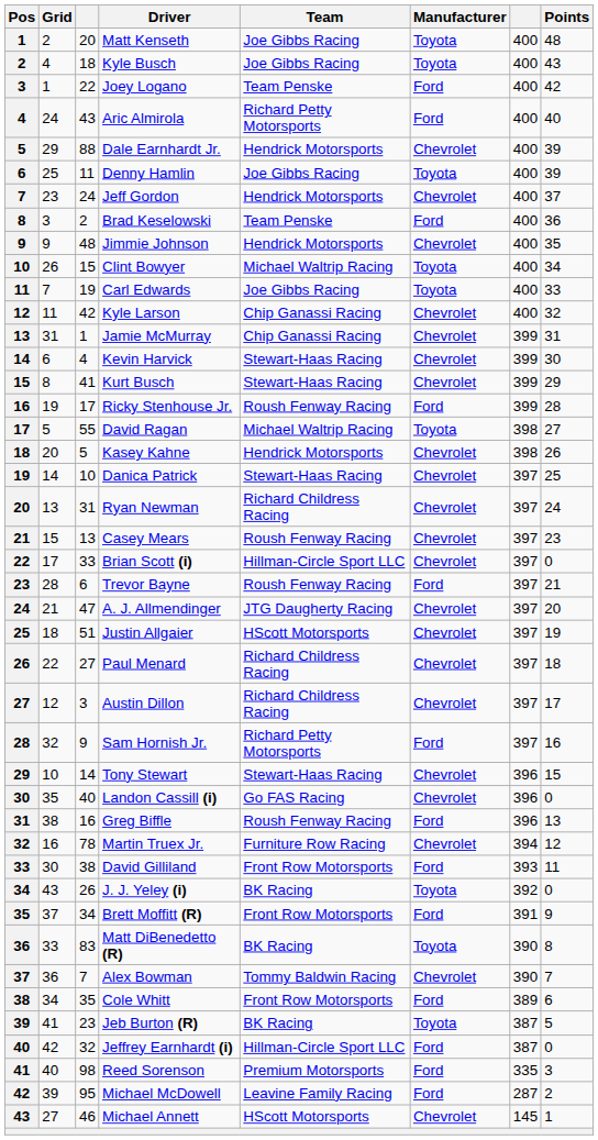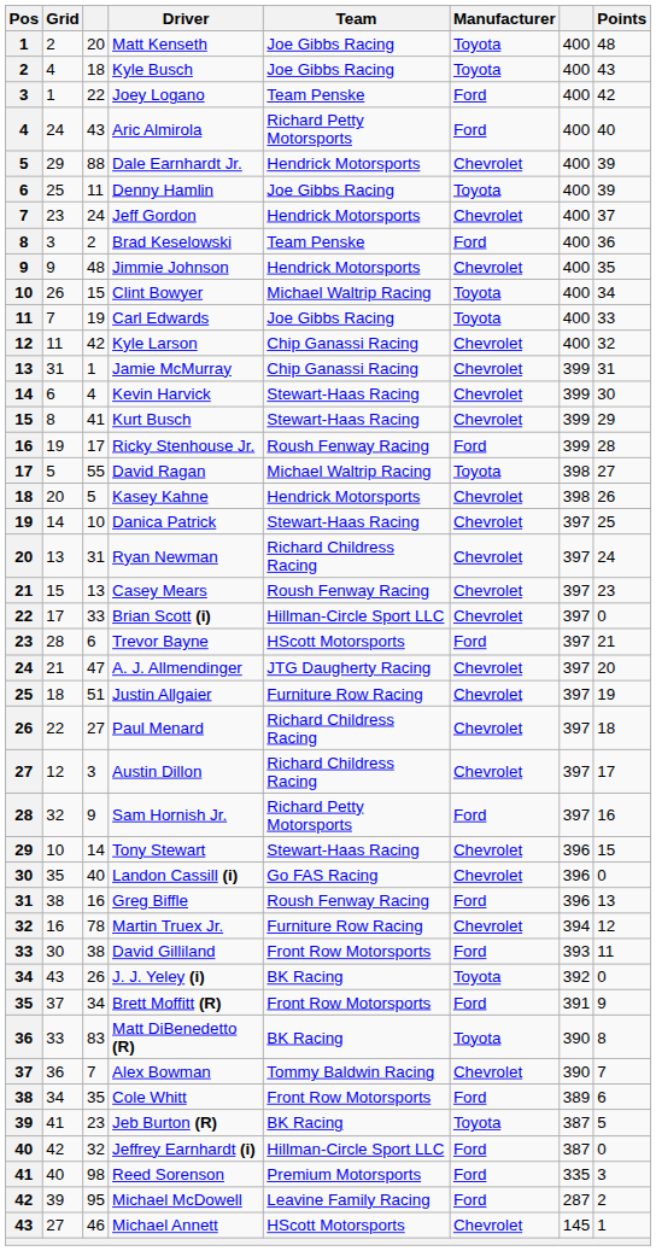Trevor Bayne | Team: Roush Fenway Racing -> HScott Motorsports
Justin Allgaier | Team: HScott Motorsports -> Furniture Row Racing
